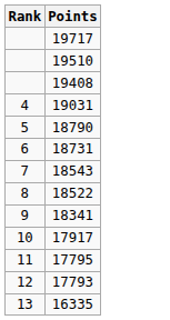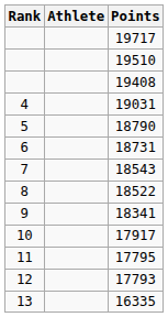+ column: Athlete
